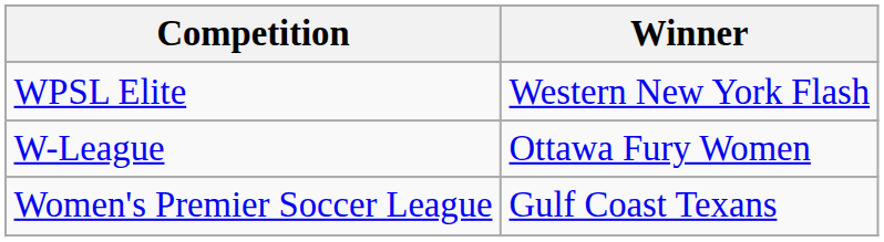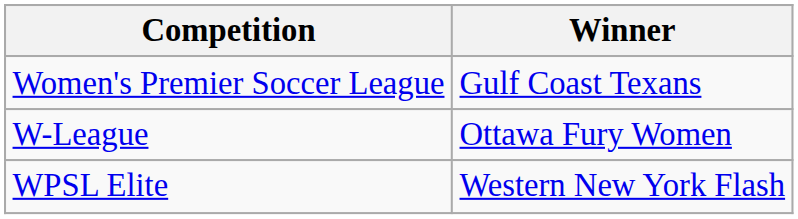rows swapped: WPSL Elite <-> Women's Premier Soccer League
